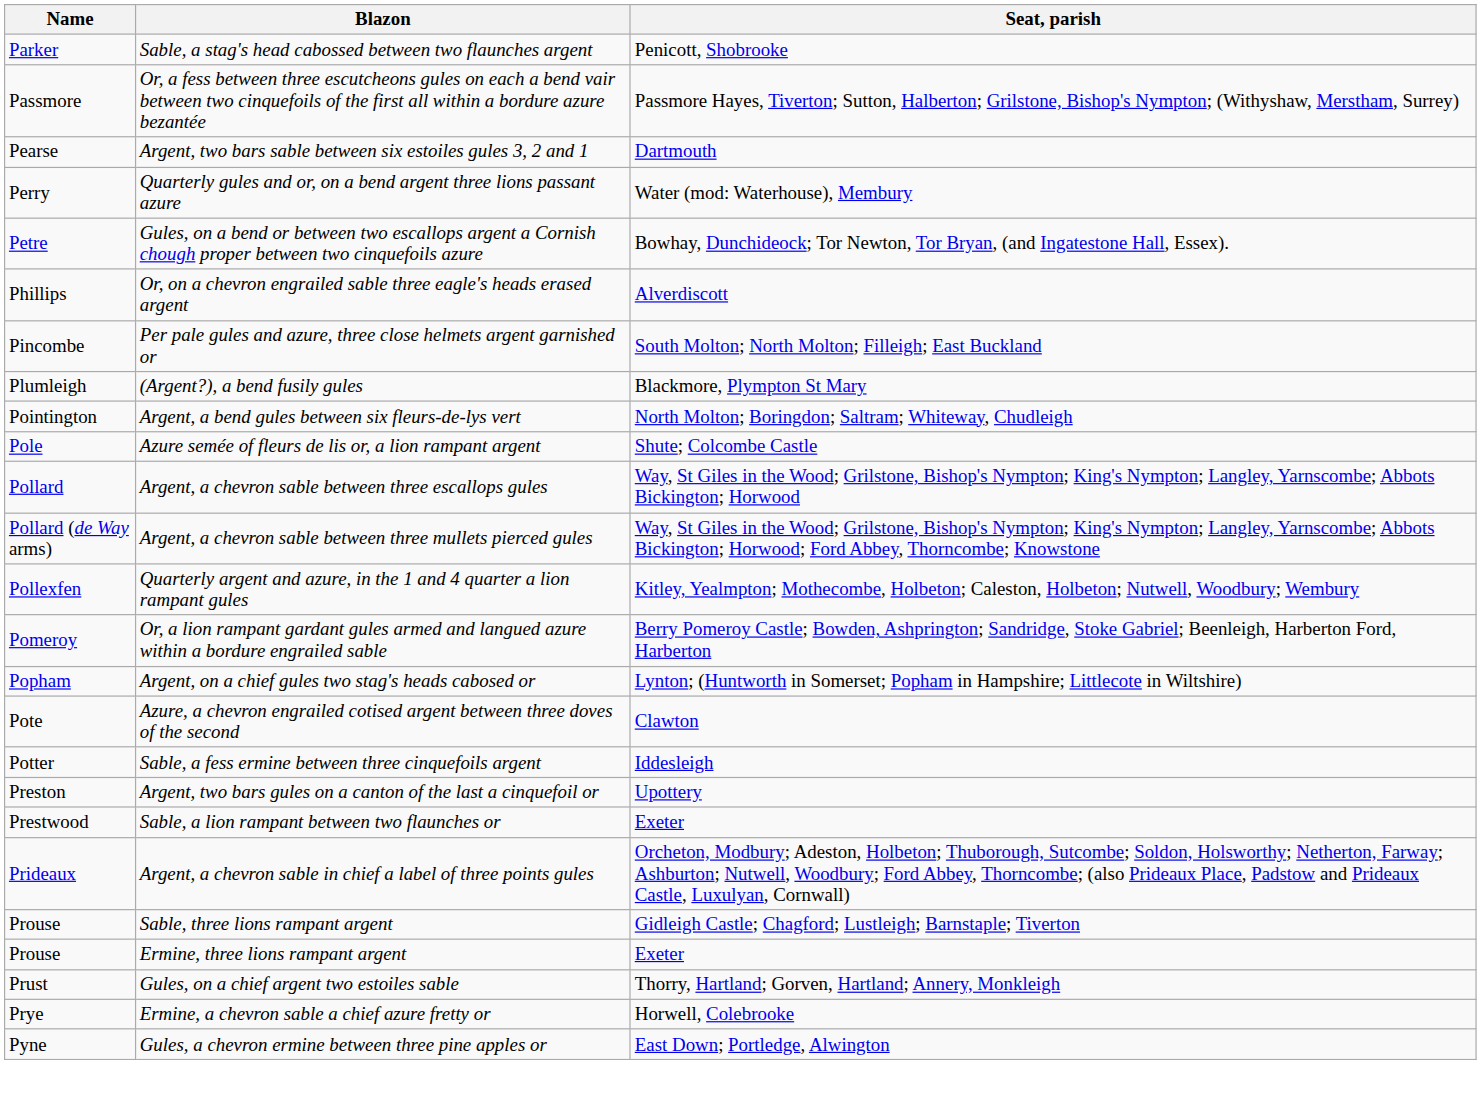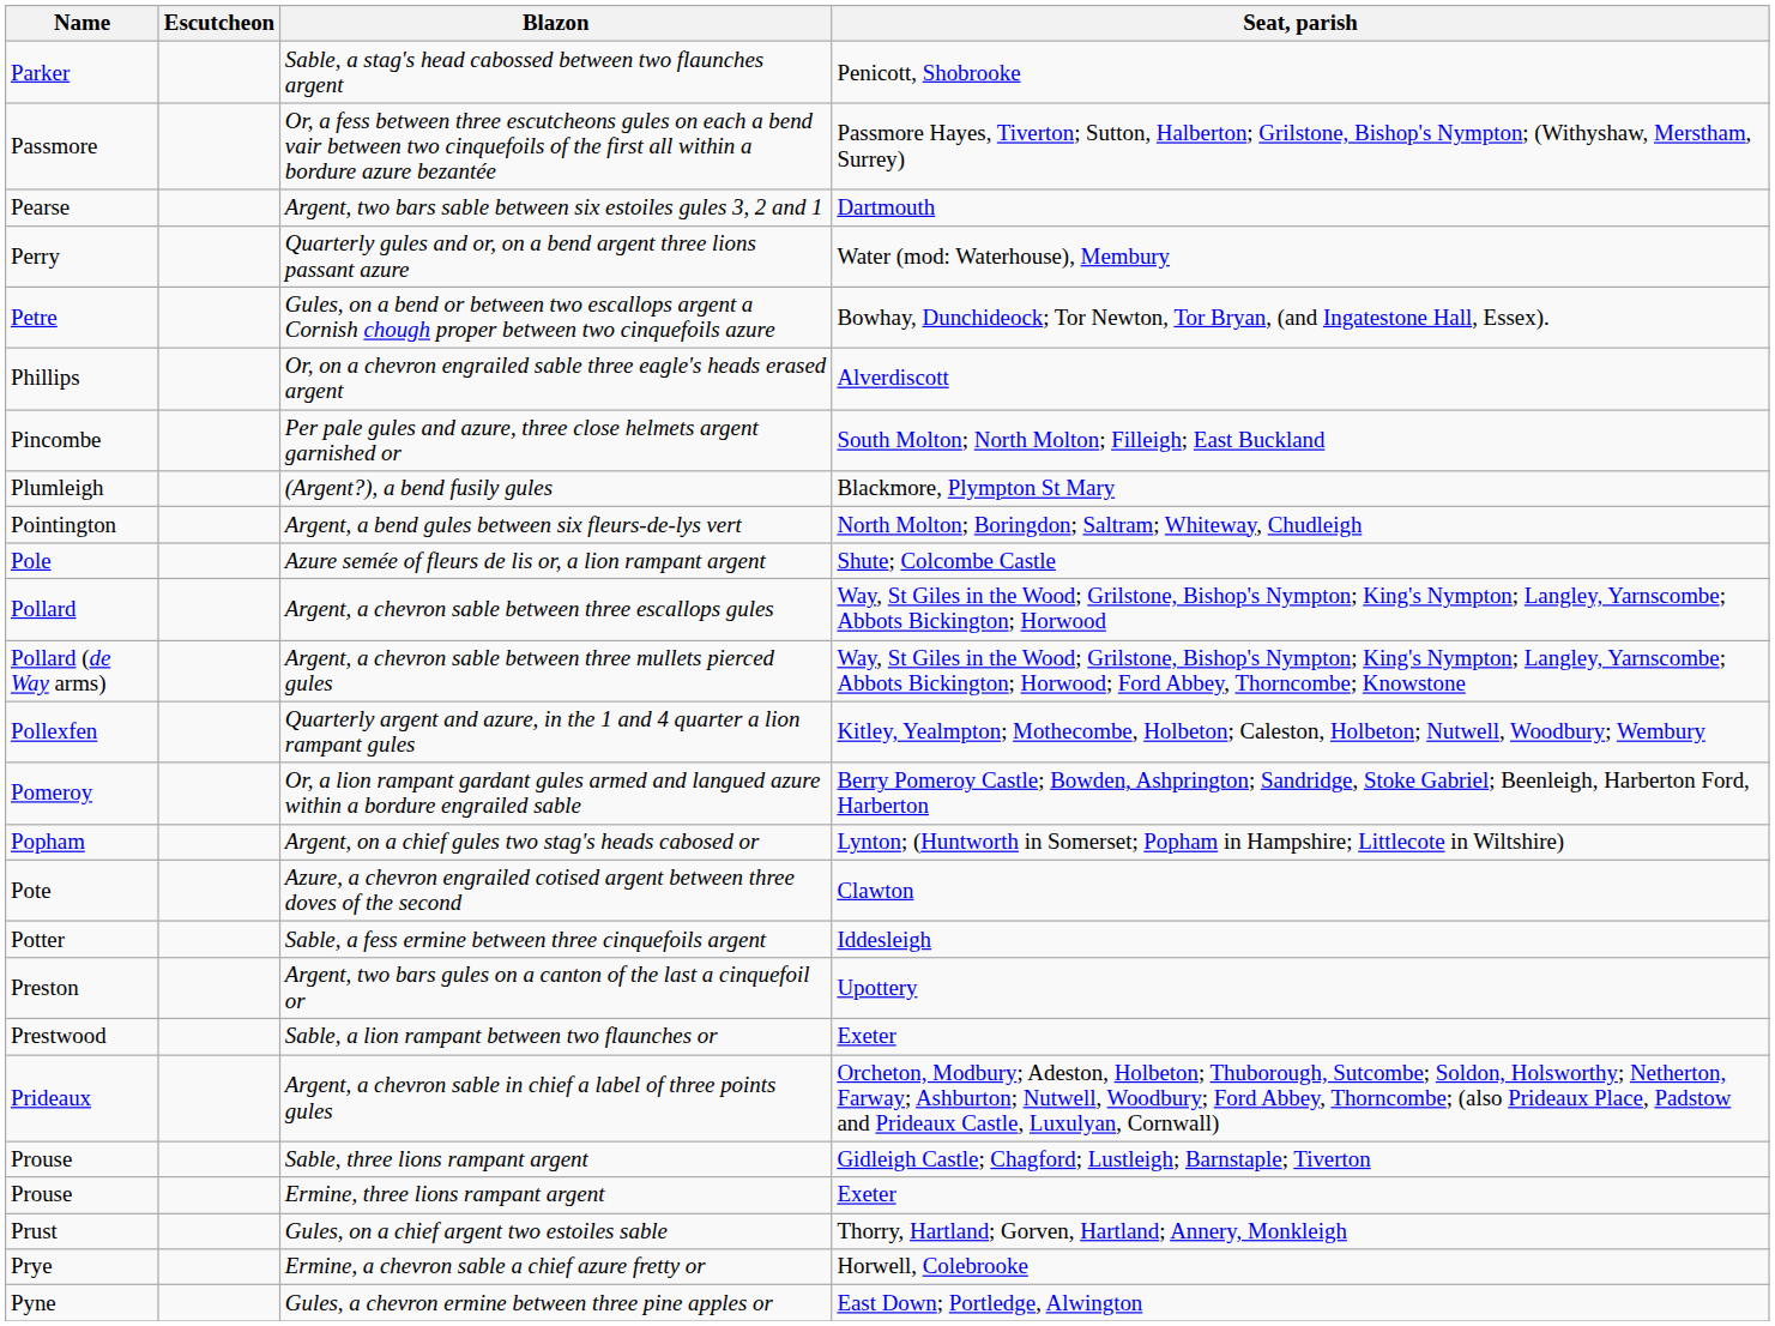+ column: Escutcheon
